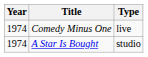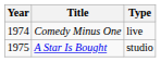A Star Is Bought | Year: 1974 -> 1975
